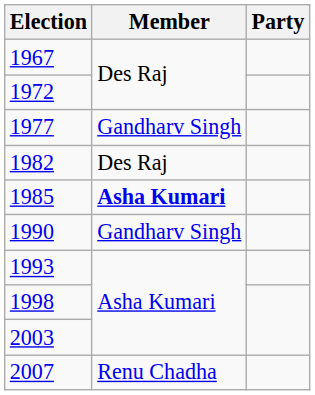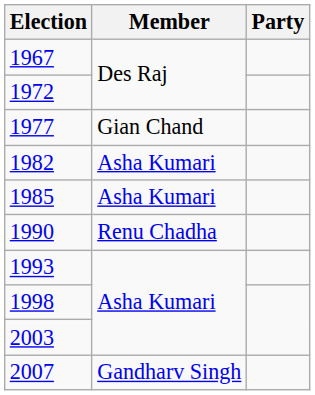1977 | Member: Gandharv Singh -> Gian Chand
1982 | Member: Des Raj -> Asha Kumari
1985 | Member: bold -> normal
1990 | Member: Gandharv Singh -> Renu Chadha
2007 | Member: Renu Chadha -> Gandharv Singh
